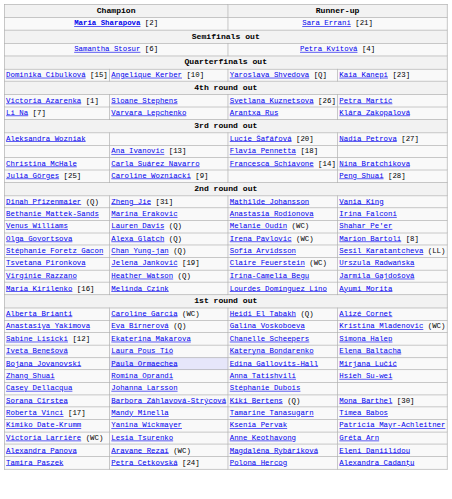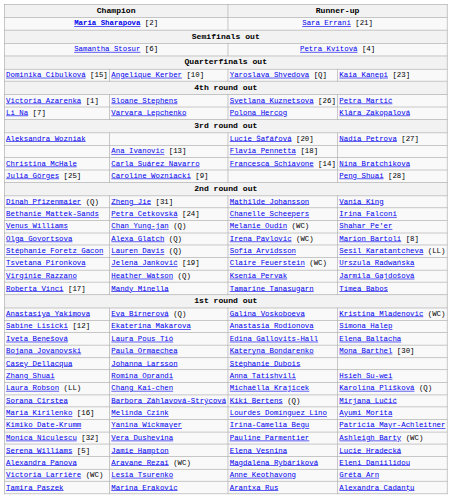Li Na [7] | column 3: Arantxa Rus -> Polona Hercog
Bethanie Mattek-Sands | column 2: Marina Erakovic -> Petra Cetkovská [24]
Bethanie Mattek-Sands | column 3: Anastasia Rodionova -> Chanelle Scheepers
Venus Williams | column 2: Lauren Davis (Q) -> Chan Yung-jan (Q)
Stéphanie Foretz Gacon | column 2: Chan Yung-jan (Q) -> Lauren Davis (Q)
Virginie Razzano | column 3: Irina-Camelia Begu -> Ksenia Pervak
rows swapped: Maria Kirilenko [16] <-> Roberta Vinci [17]
- row: Alberta Brianti | Caroline Garcia (WC) | Heidi El Tabakh (Q) | Alizé Cornet
Sabine Lisicki [12] | column 3: Chanelle Scheepers -> Anastasia Rodionova
Iveta Benešová | column 3: Kateryna Bondarenko -> Edina Gallovits-Hall
Bojana Jovanovski | column 2: lavender background -> no background
Bojana Jovanovski | column 3: Edina Gallovits-Hall -> Kateryna Bondarenko
Bojana Jovanovski | column 4: Mirjana Lučić -> Mona Barthel [30]
rows swapped: Casey Dellacqua <-> Zhang Shuai
+ row: Laura Robson (LL) | Chang Kai-chen | Michaëlla Krajicek | Karolína Plíšková (Q)
Sorana Cîrstea | column 4: Mona Barthel [30] -> Mirjana Lučić
Kimiko Date-Krumm | column 3: Ksenia Pervak -> Irina-Camelia Begu
+ row: Monica Niculescu [32] | Vera Dushevina | Pauline Parmentier | Ashleigh Barty (WC)
+ row: Serena Williams [5] | Jamie Hampton | Elena Vesnina | Lucie Hradecká
rows swapped: Alexandra Panova <-> Victoria Larrière (WC)
Tamira Paszek | column 2: Petra Cetkovská [24] -> Marina Erakovic
Tamira Paszek | column 3: Polona Hercog -> Arantxa Rus
